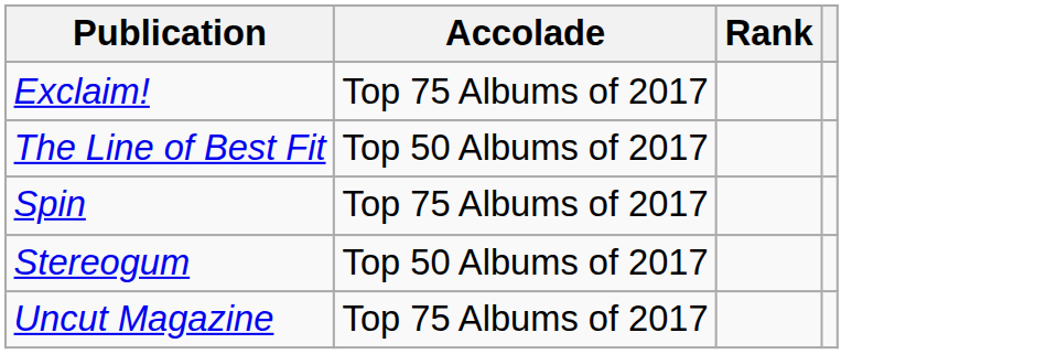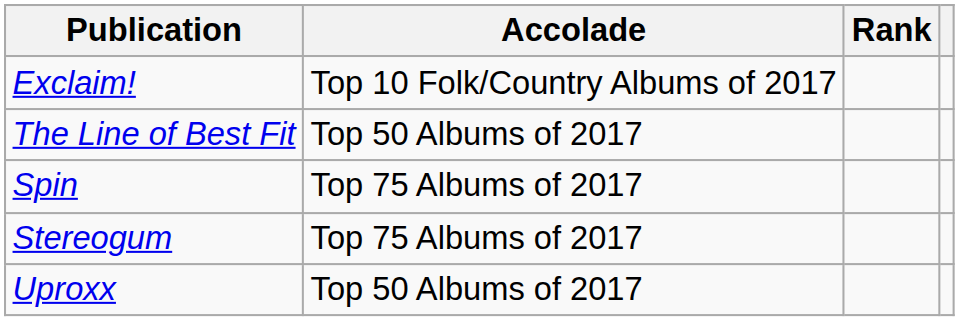Exclaim! | Accolade: Top 75 Albums of 2017 -> Top 10 Folk/Country Albums of 2017
Stereogum | Accolade: Top 50 Albums of 2017 -> Top 75 Albums of 2017
- row: Uncut Magazine | Top 75 Albums of 2017
+ row: Uproxx | Top 50 Albums of 2017
